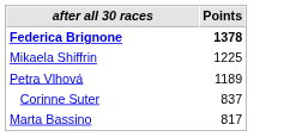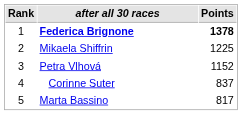+ column: Rank | 1 | 2 | 3 | 4 | 5
Petra Vlhová | Points: 1189 -> 1152
